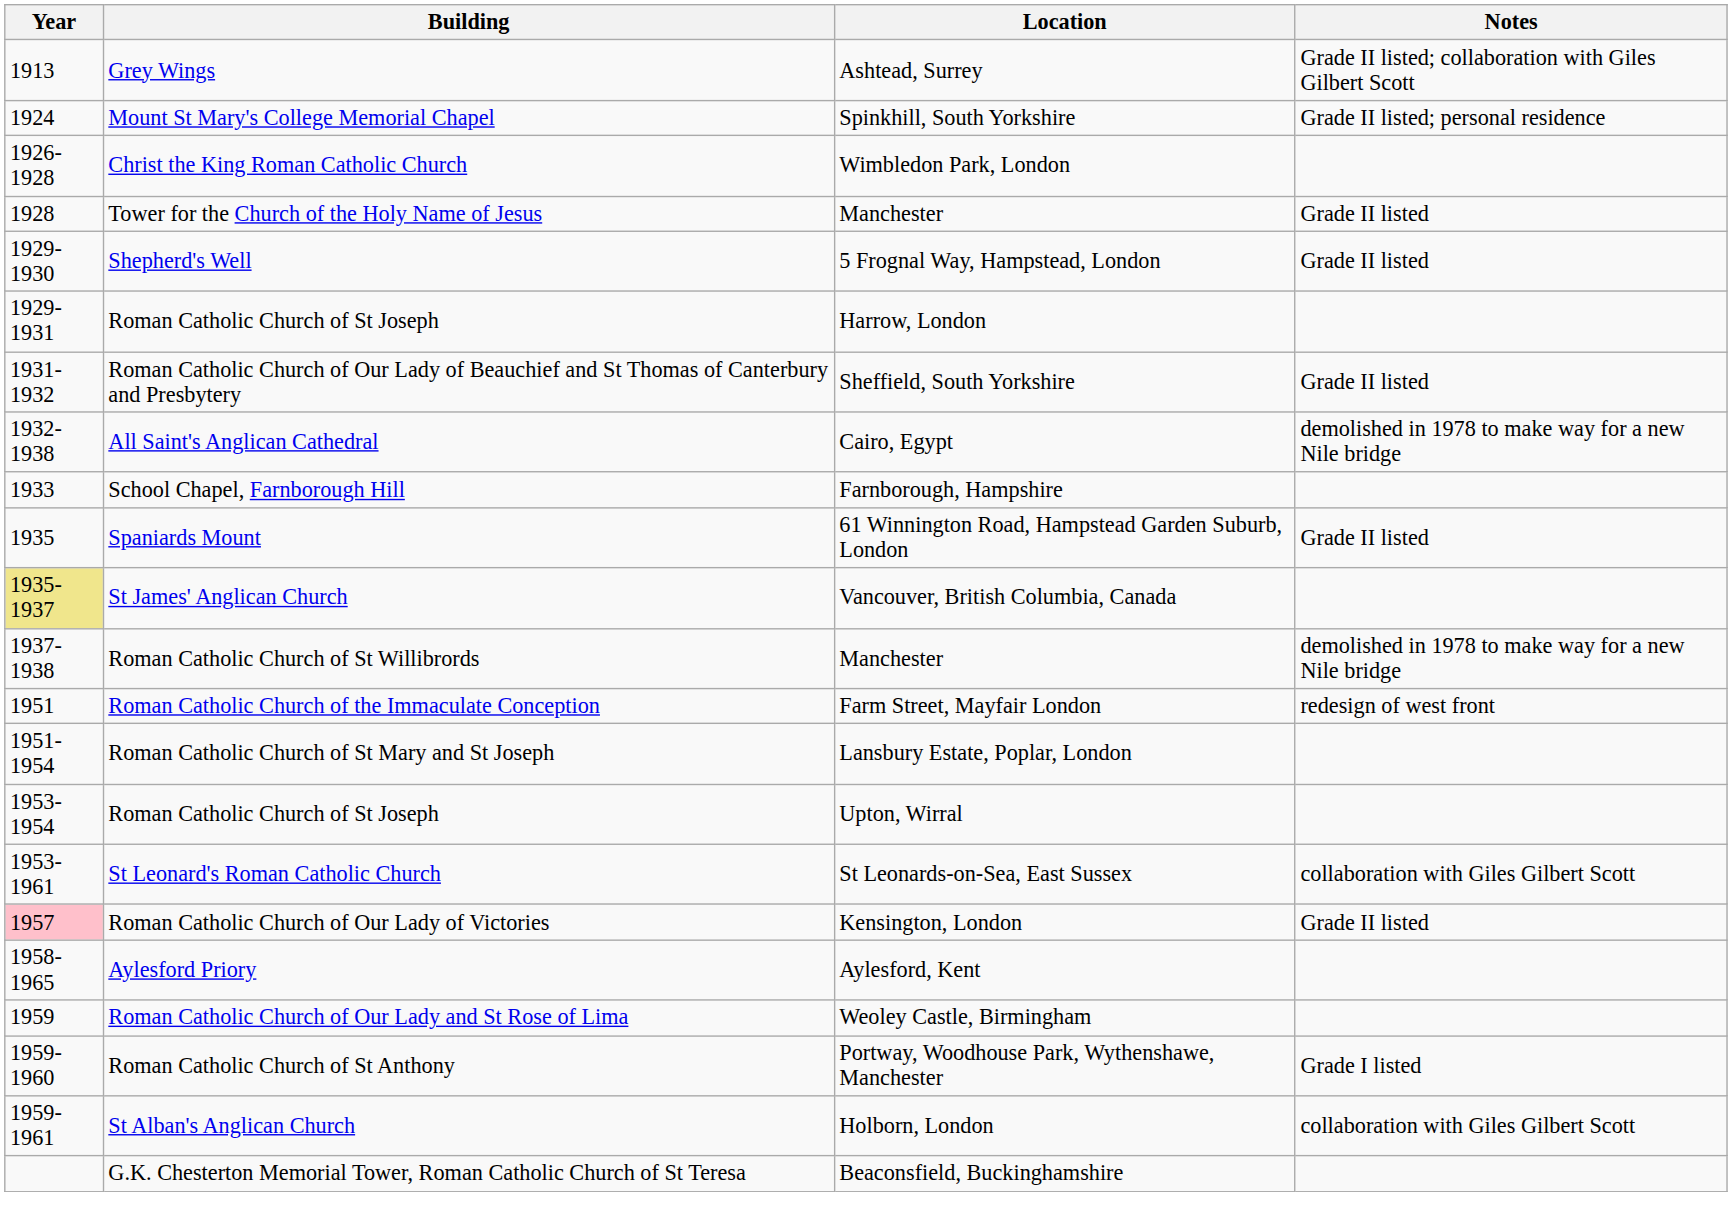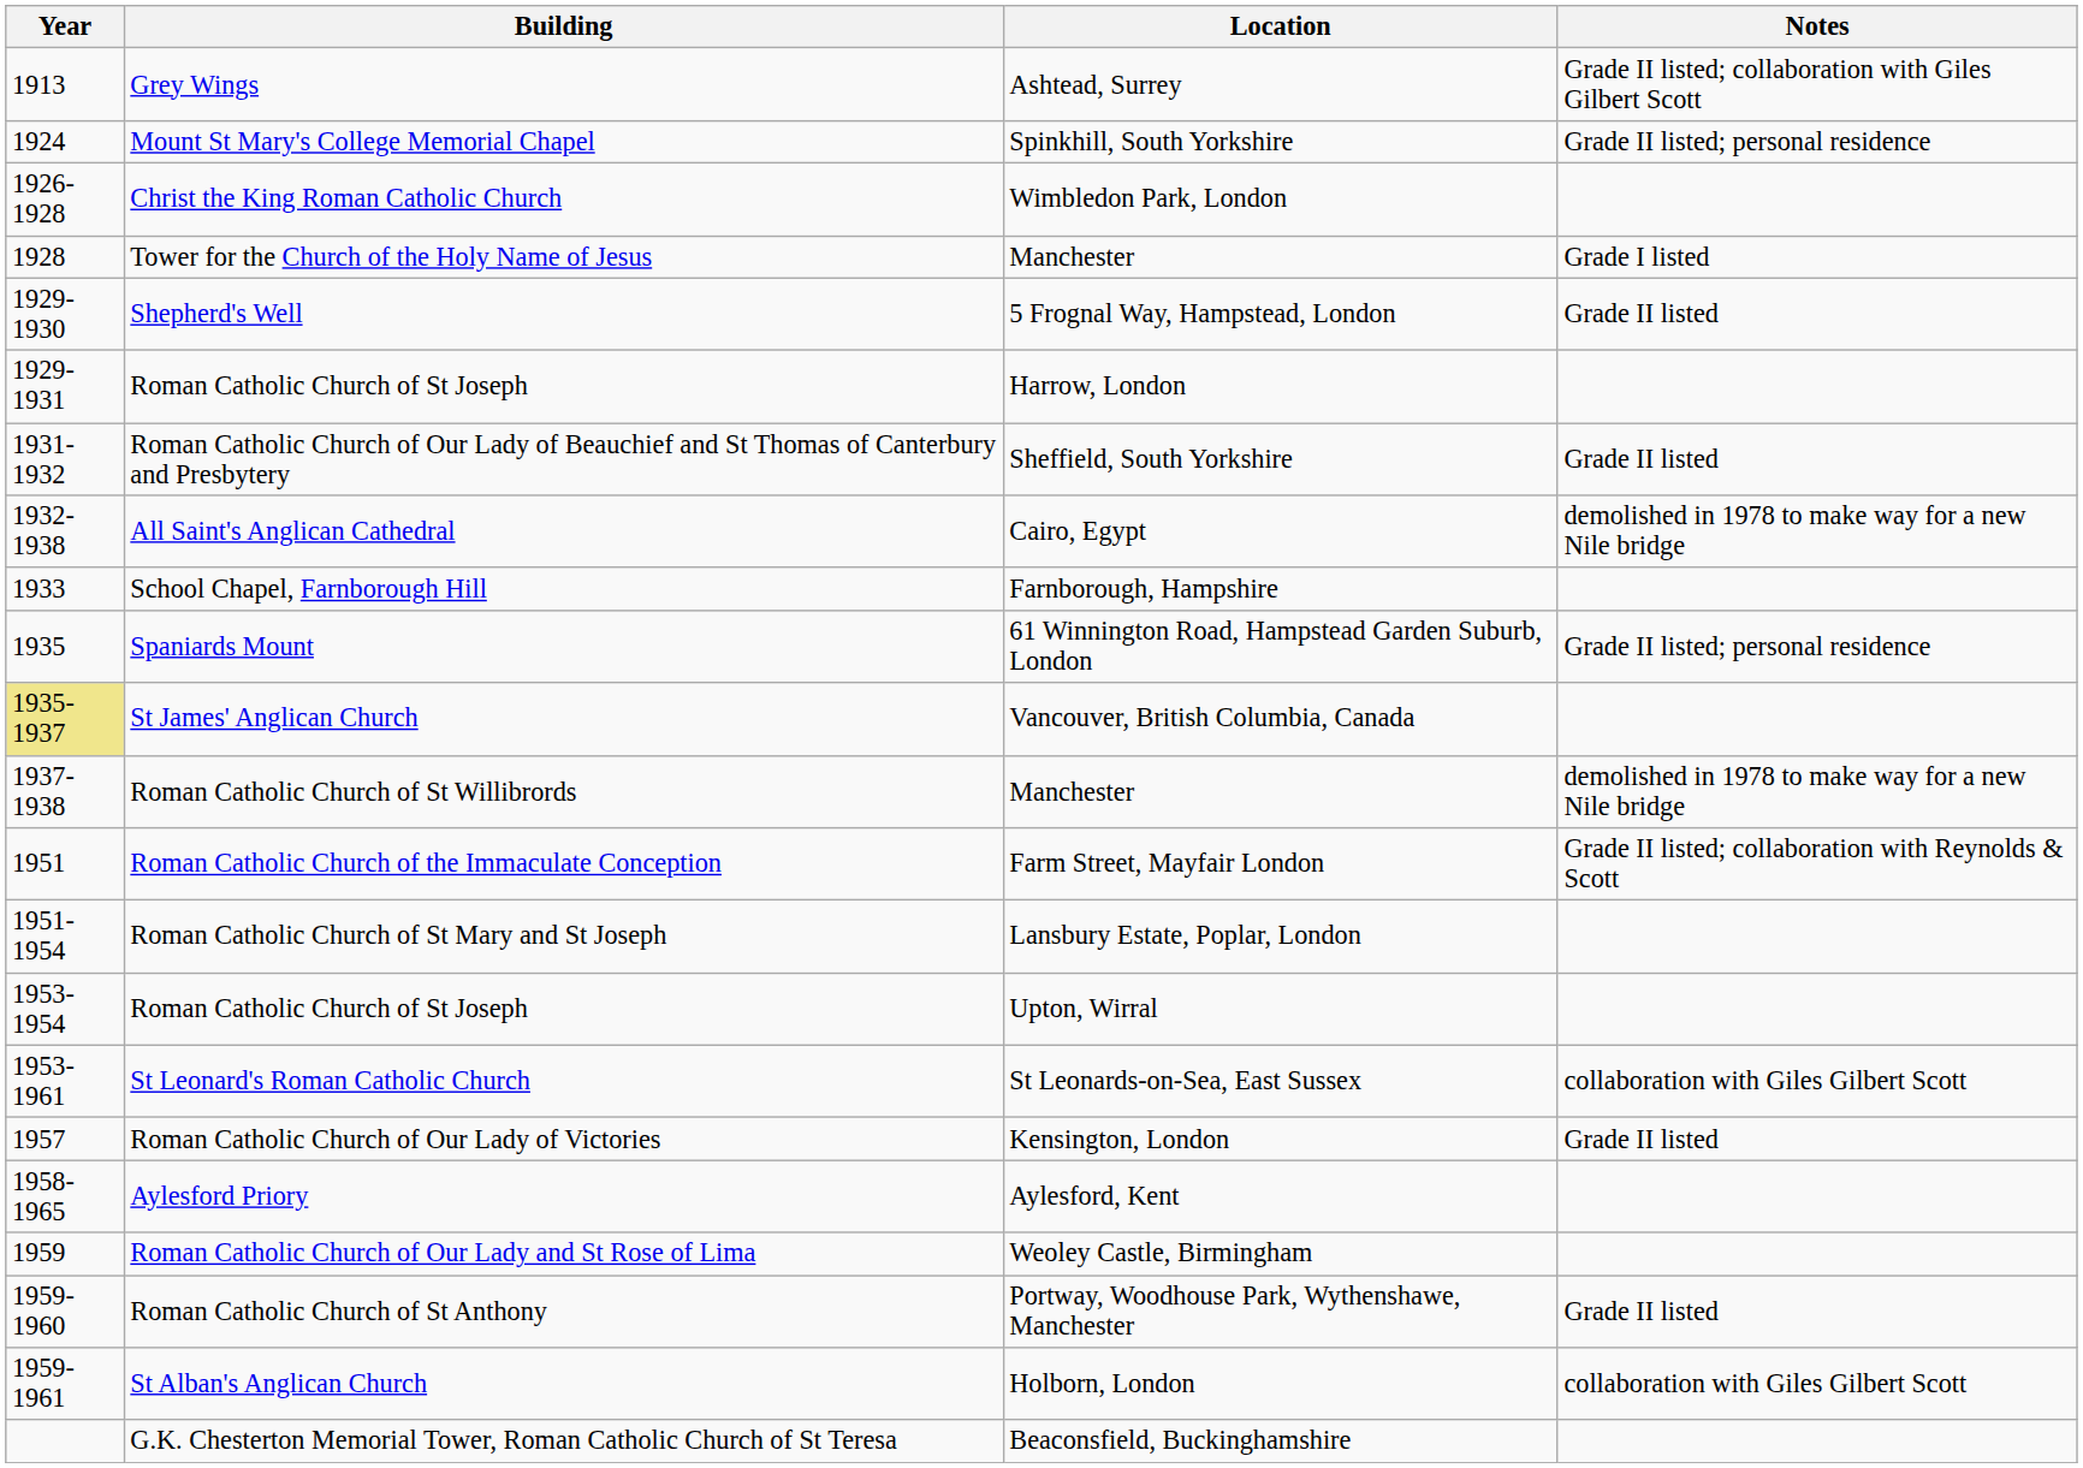Tower for the Church of the Holy Name of Jesus | Notes: Grade II listed -> Grade I listed
Spaniards Mount | Notes: Grade II listed -> Grade II listed; personal residence
Roman Catholic Church of the Immaculate Conception | Notes: redesign of west front -> Grade II listed; collaboration with Reynolds & Scott
Roman Catholic Church of Our Lady of Victories | Year: pink background -> no background
Roman Catholic Church of St Anthony | Notes: Grade I listed -> Grade II listed
